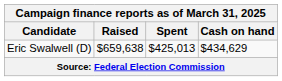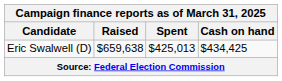Eric Swalwell (D) | Cash on hand: $434,629 -> $434,425
